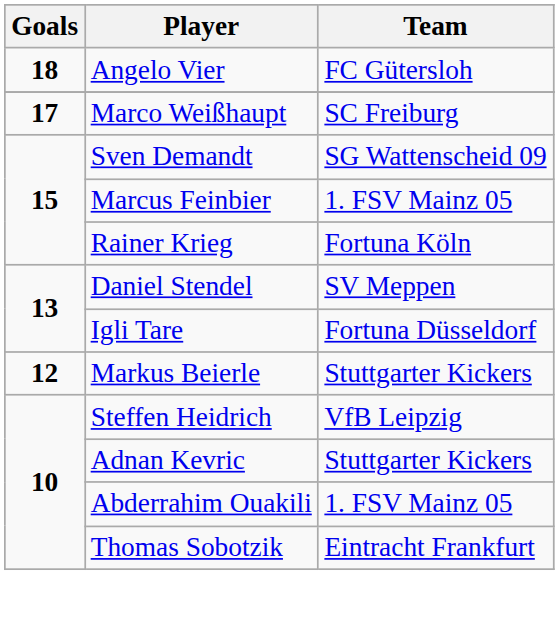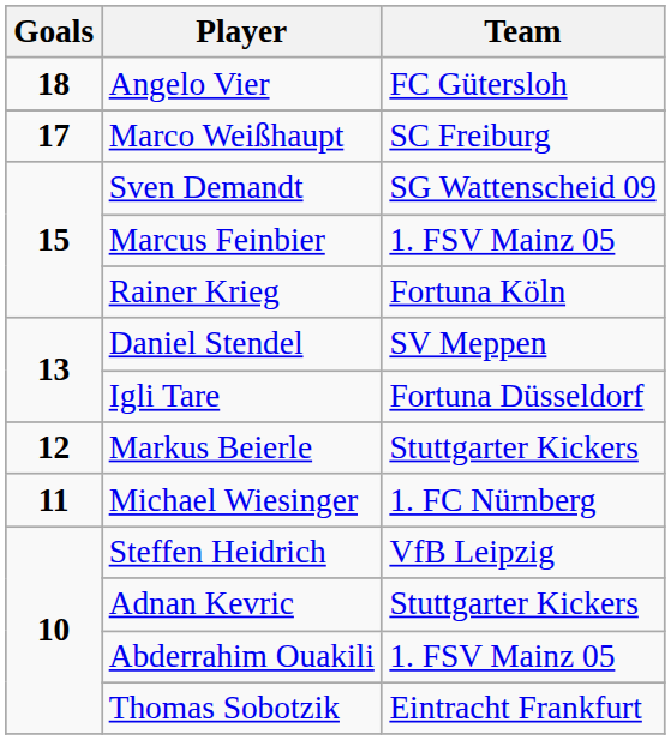+ row: 11 | Michael Wiesinger | 1. FC Nürnberg
